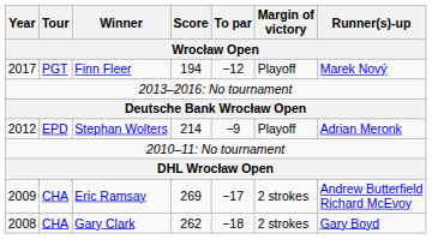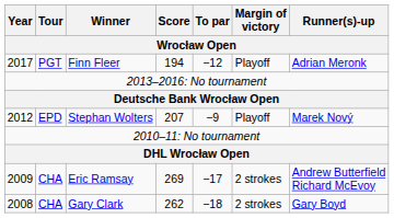Finn Fleer | Runner(s)-up: Marek Nový -> Adrian Meronk
Stephan Wolters | Score: 214 -> 207
Stephan Wolters | Runner(s)-up: Adrian Meronk -> Marek Nový
